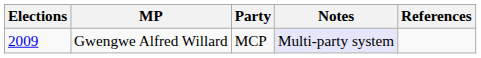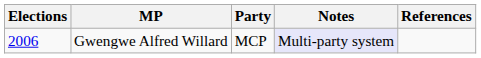Gwengwe Alfred Willard | Elections: 2009 -> 2006
